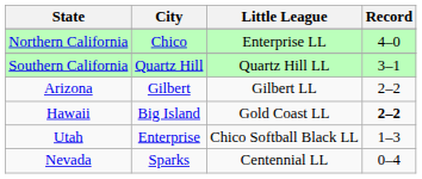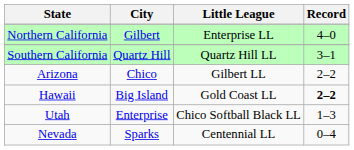Northern California | City: Chico -> Gilbert
Arizona | City: Gilbert -> Chico
